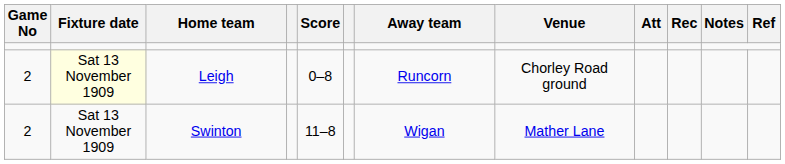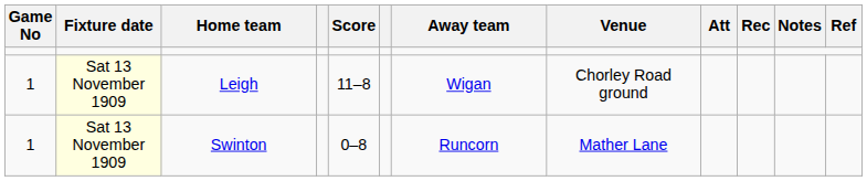Leigh | Game No: 2 -> 1
Leigh | Score: 0–8 -> 11–8
Leigh | Away team: Runcorn -> Wigan
Swinton | Game No: 2 -> 1
Swinton | Fixture date: no background -> lightyellow background
Swinton | Score: 11–8 -> 0–8
Swinton | Away team: Wigan -> Runcorn
